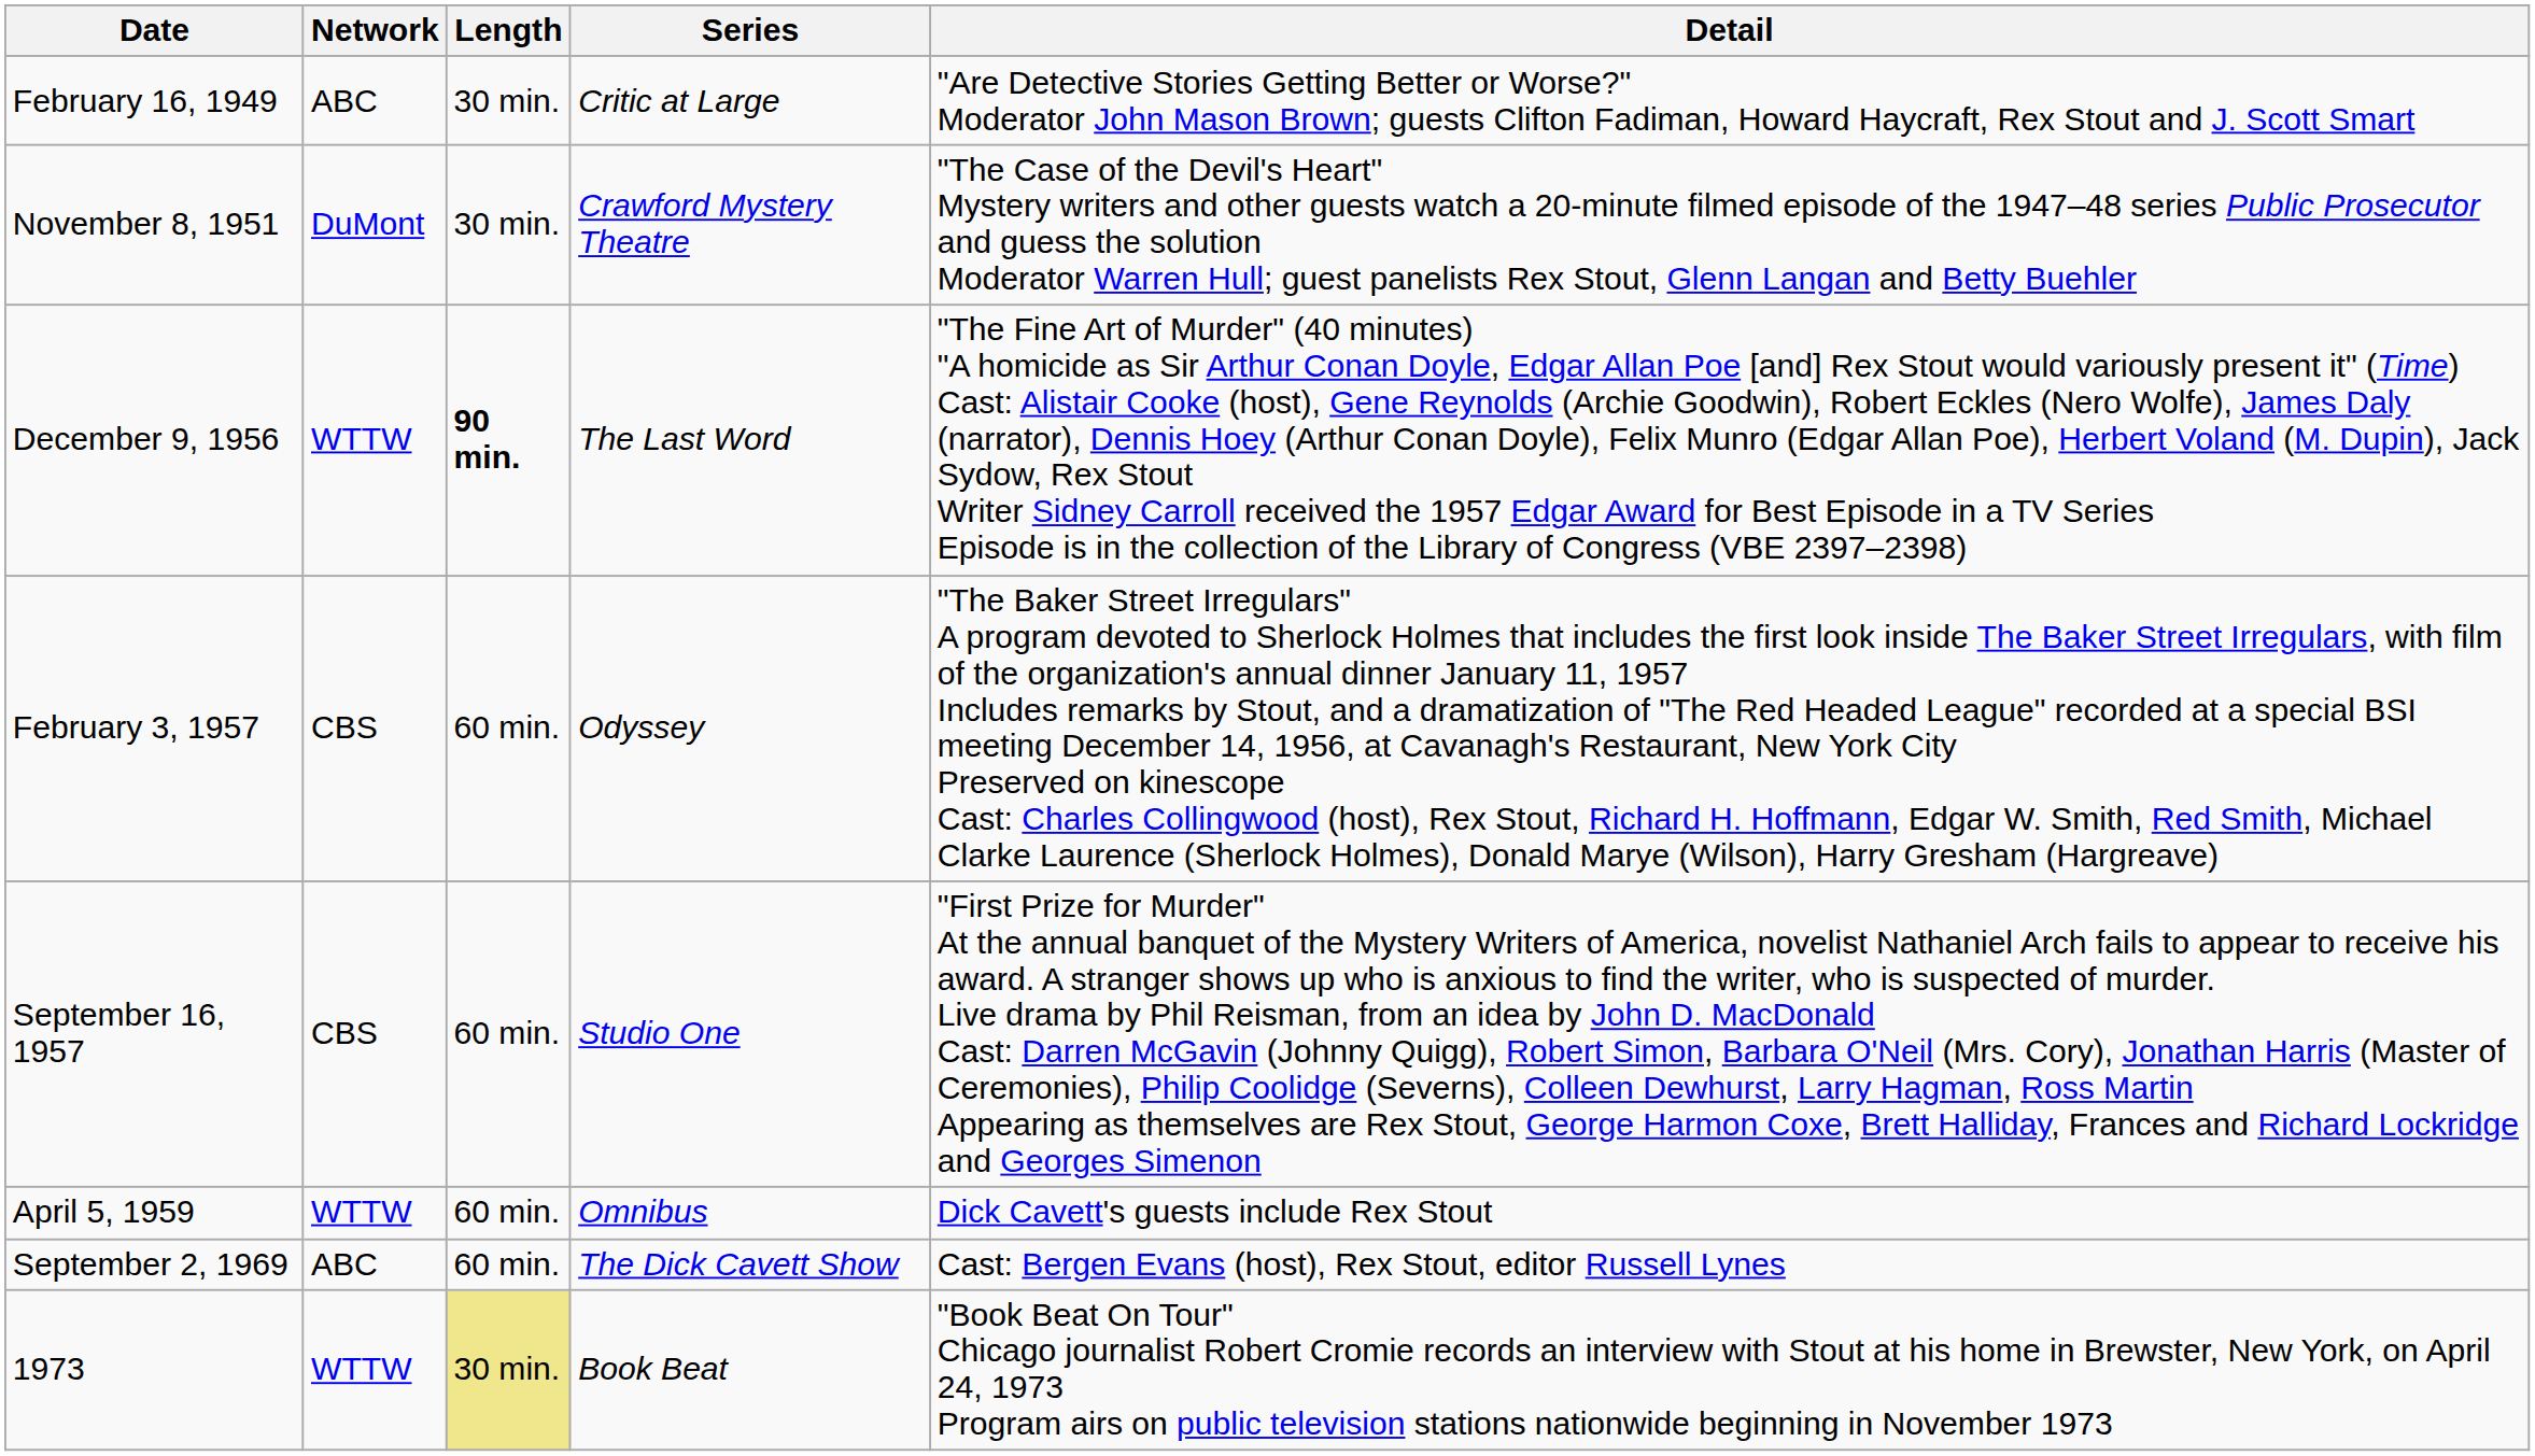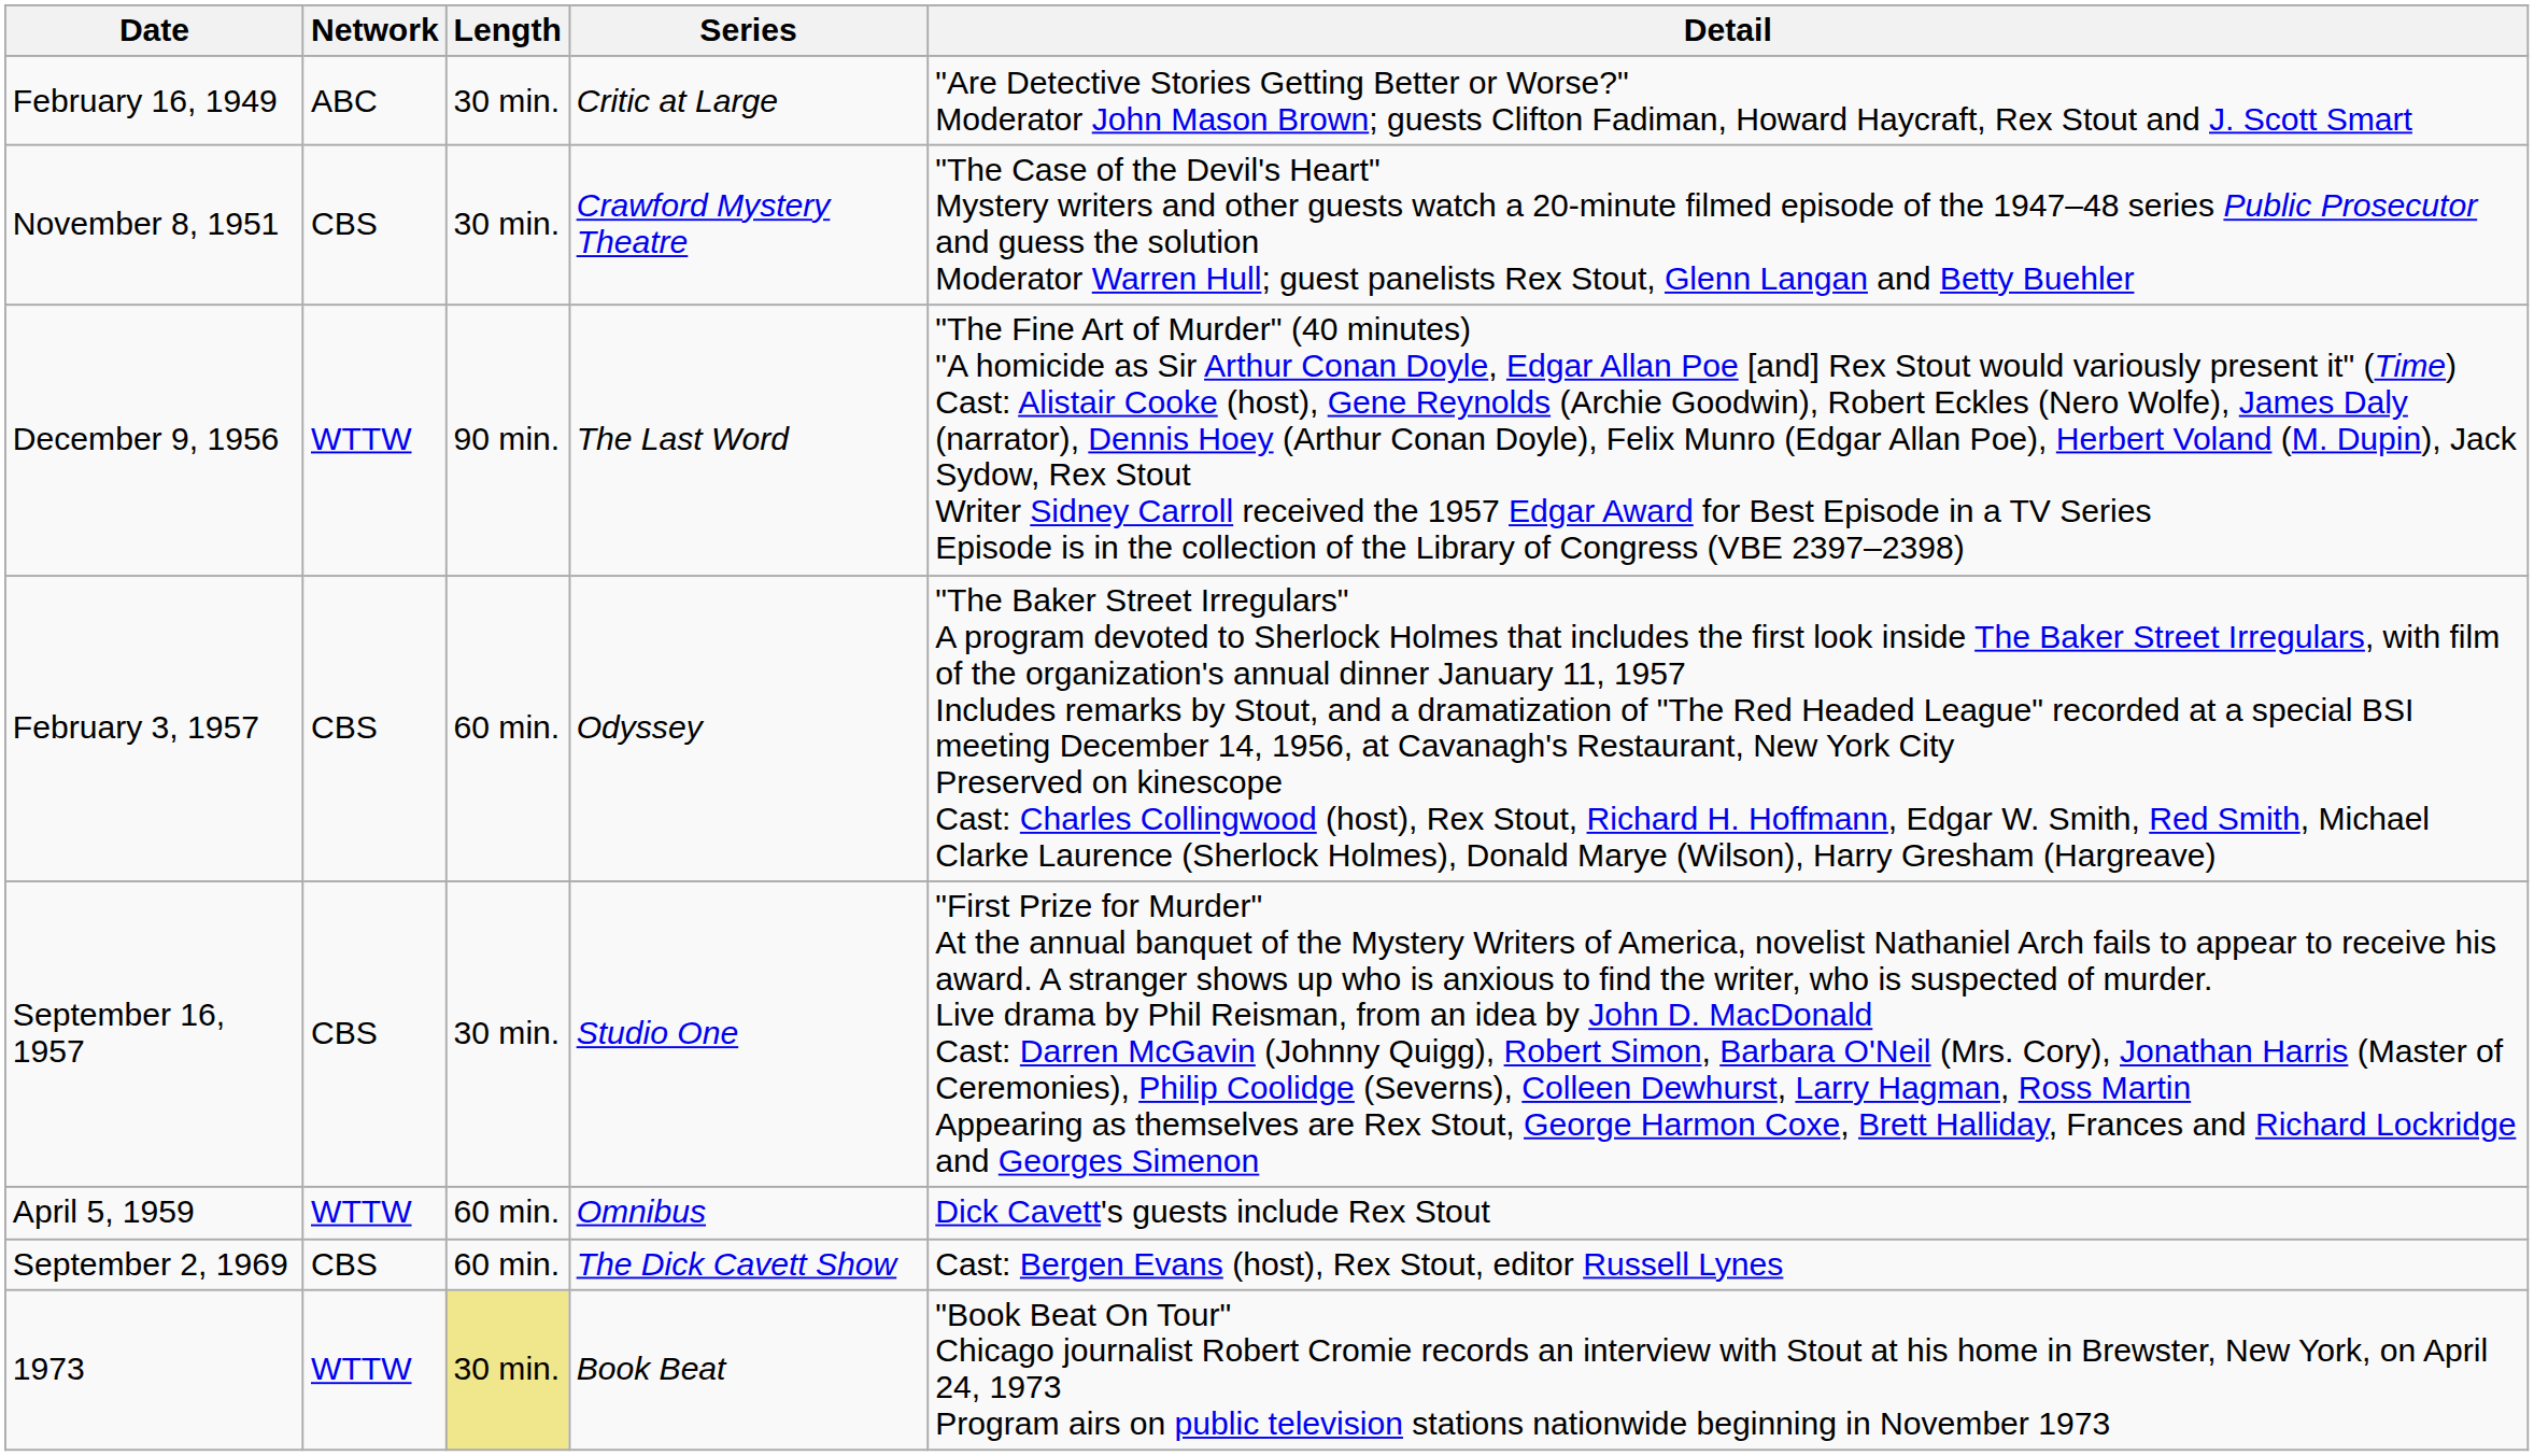November 8, 1951 | Network: DuMont -> CBS
December 9, 1956 | Length: bold -> normal
September 16, 1957 | Length: 60 min. -> 30 min.
September 2, 1969 | Network: ABC -> CBS
